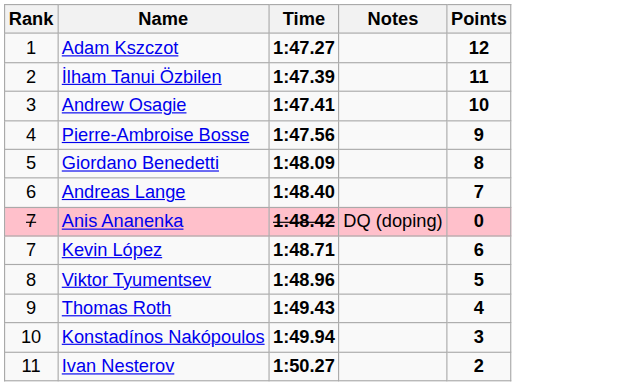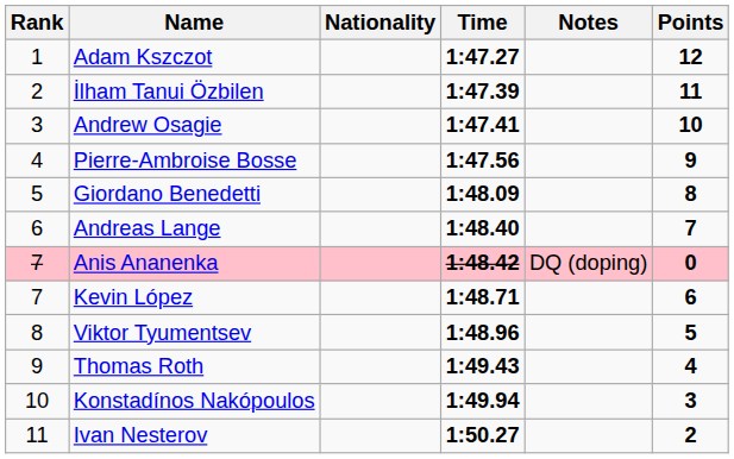+ column: Nationality
